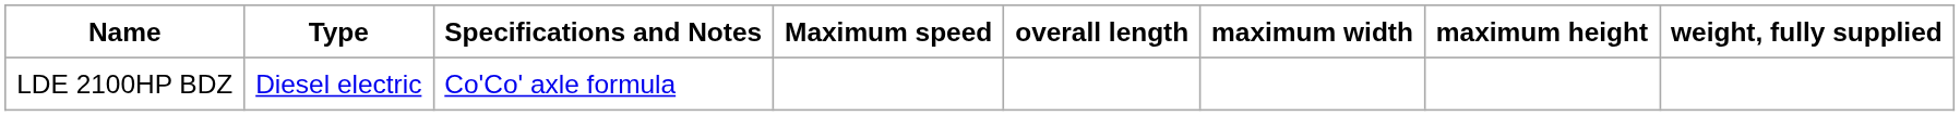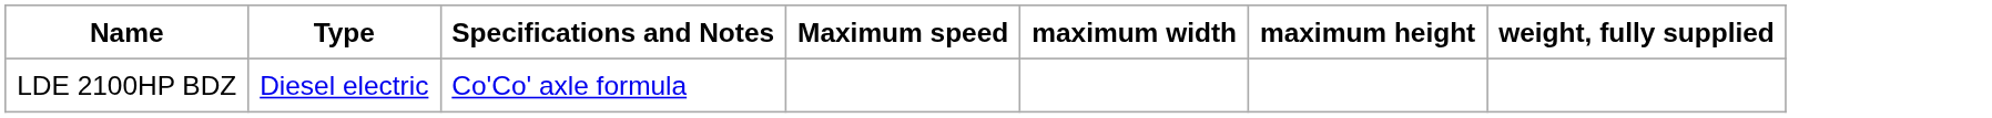- column: overall length
